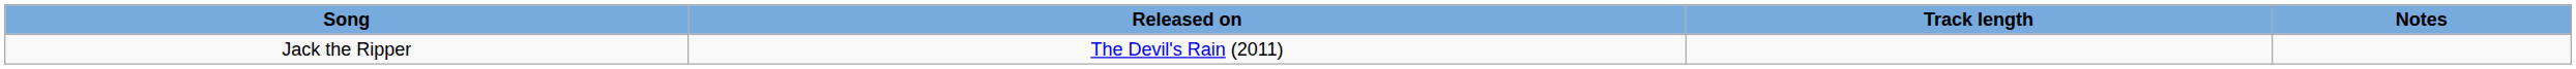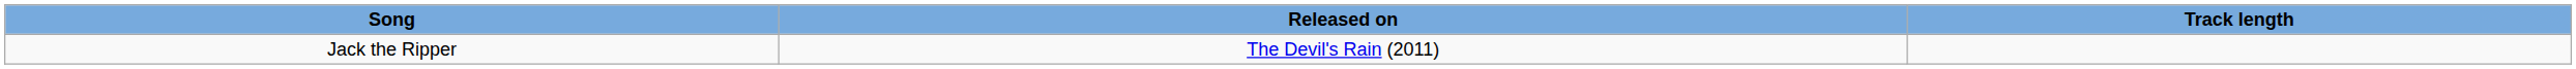- column: Notes
